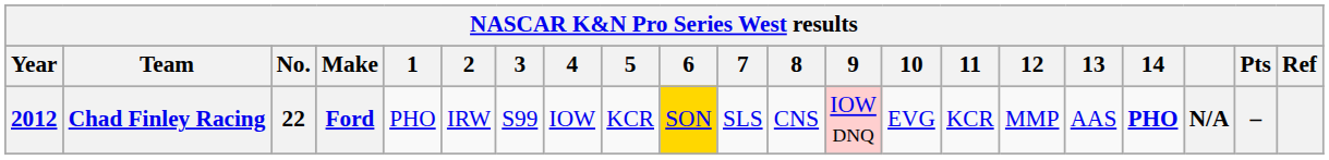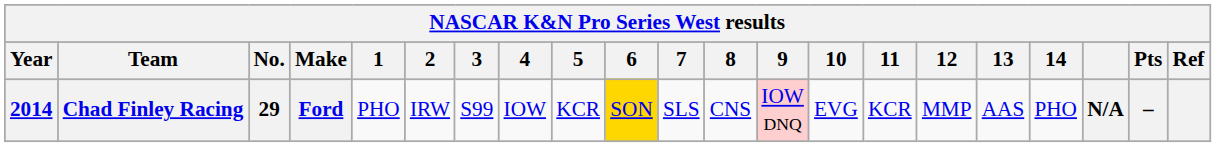Chad Finley Racing | Year: 2012 -> 2014
Chad Finley Racing | No.: 22 -> 29
Chad Finley Racing | 14: bold -> normal
